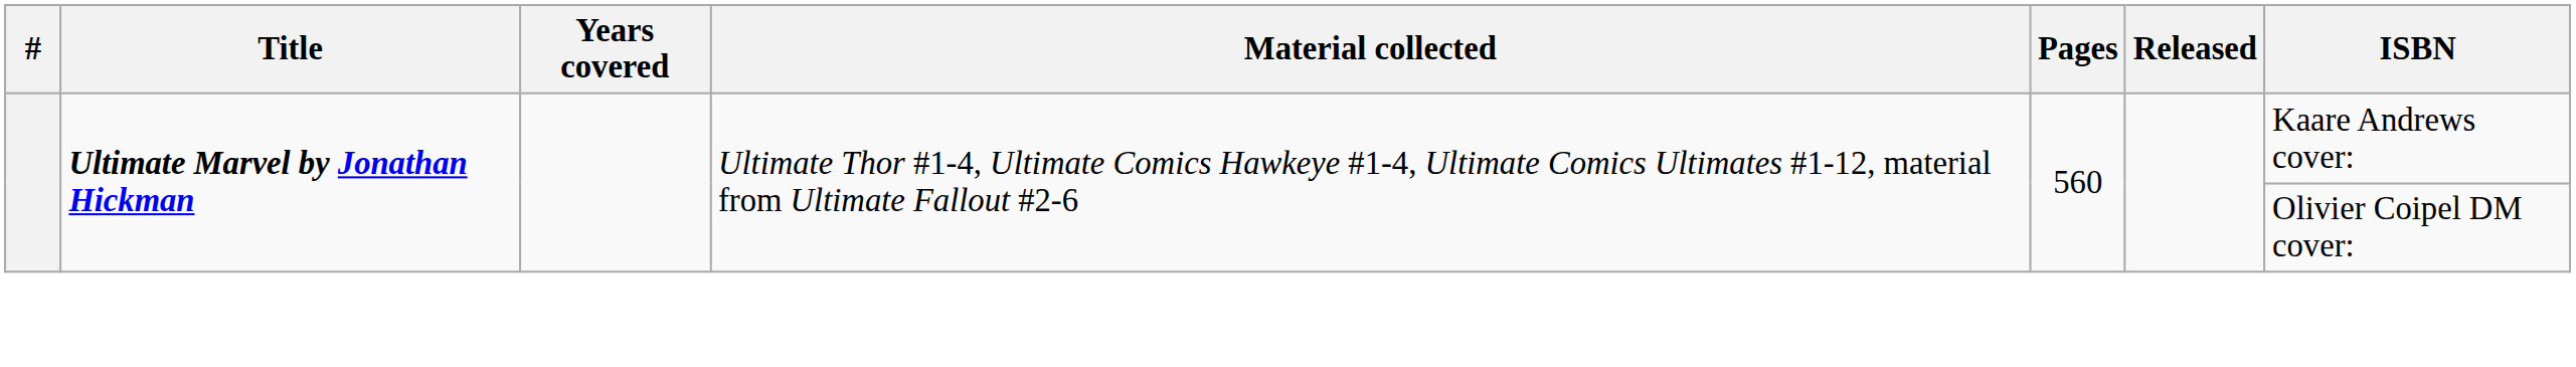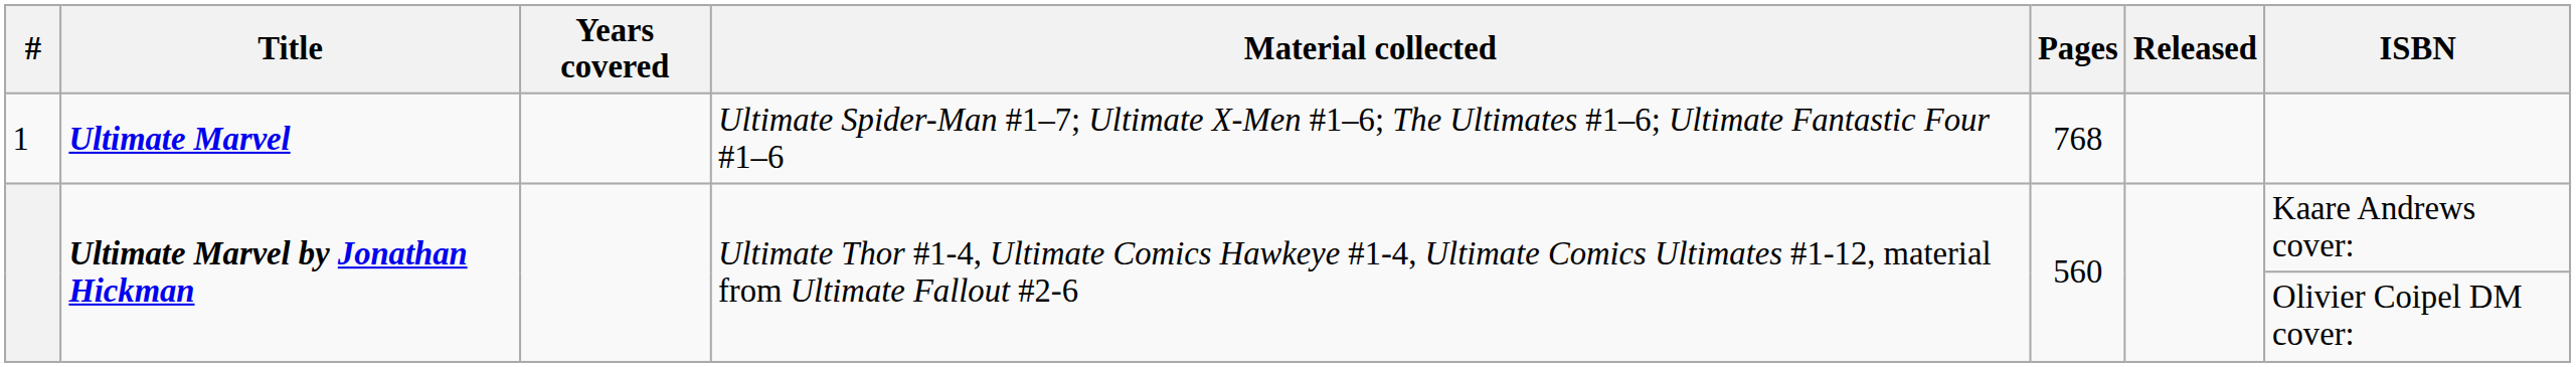+ row: 1 | Ultimate Marvel | Ultimate Spider-Man #1–7; Ultimate X-Men #1–6; The Ultimates #1–6; Ultimate Fantastic Four #1–6 | 768
